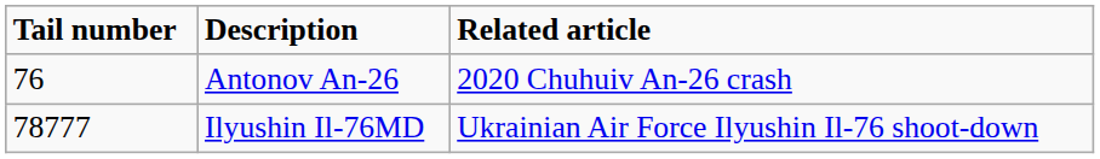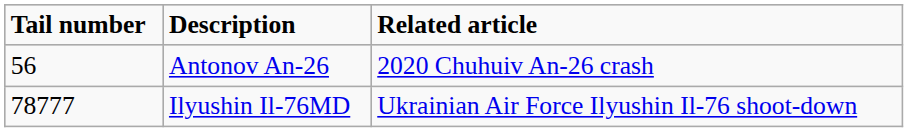Antonov An-26 | Tail number: 76 -> 56
